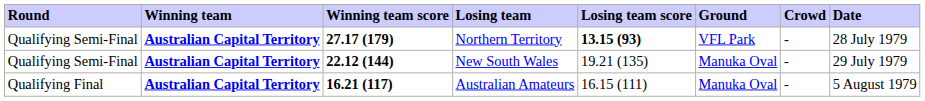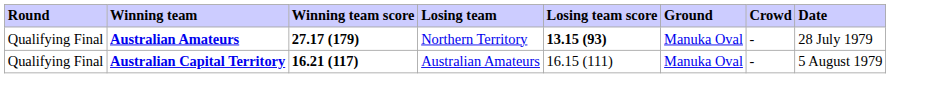Northern Territory | Round: Qualifying Semi-Final -> Qualifying Final
Northern Territory | Winning team: Australian Capital Territory -> Australian Amateurs
Northern Territory | Ground: VFL Park -> Manuka Oval
- row: Qualifying Semi-Final | Australian Capital Territory | 22.12 (144) | New South Wales | 19.21 (135) | Manuka Oval | - | 29 July 1979
